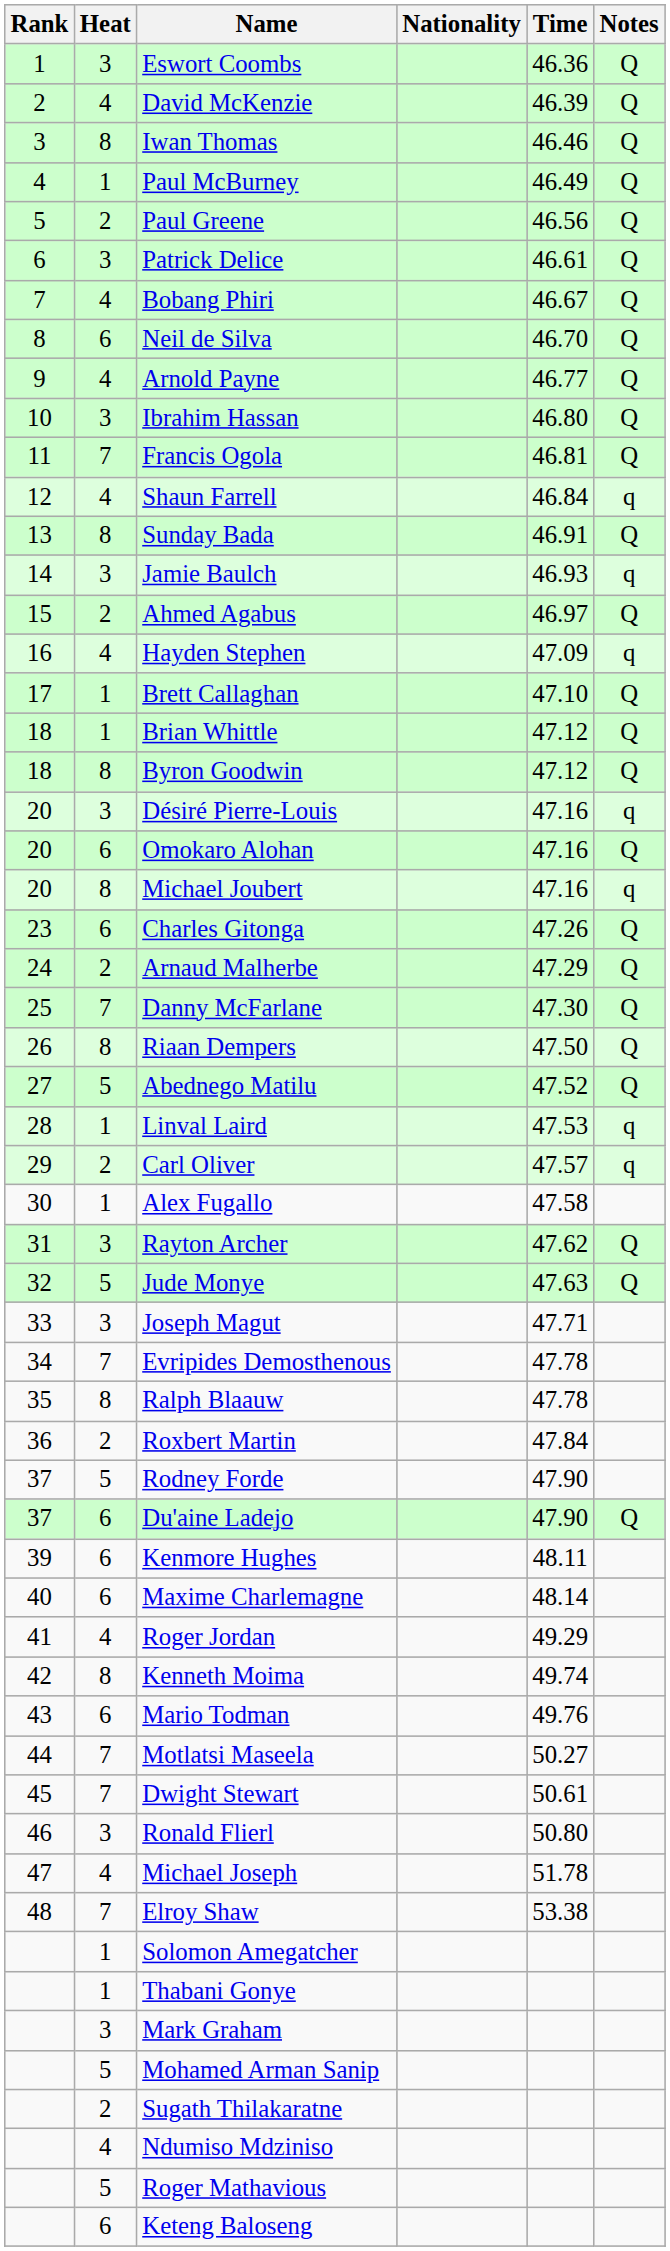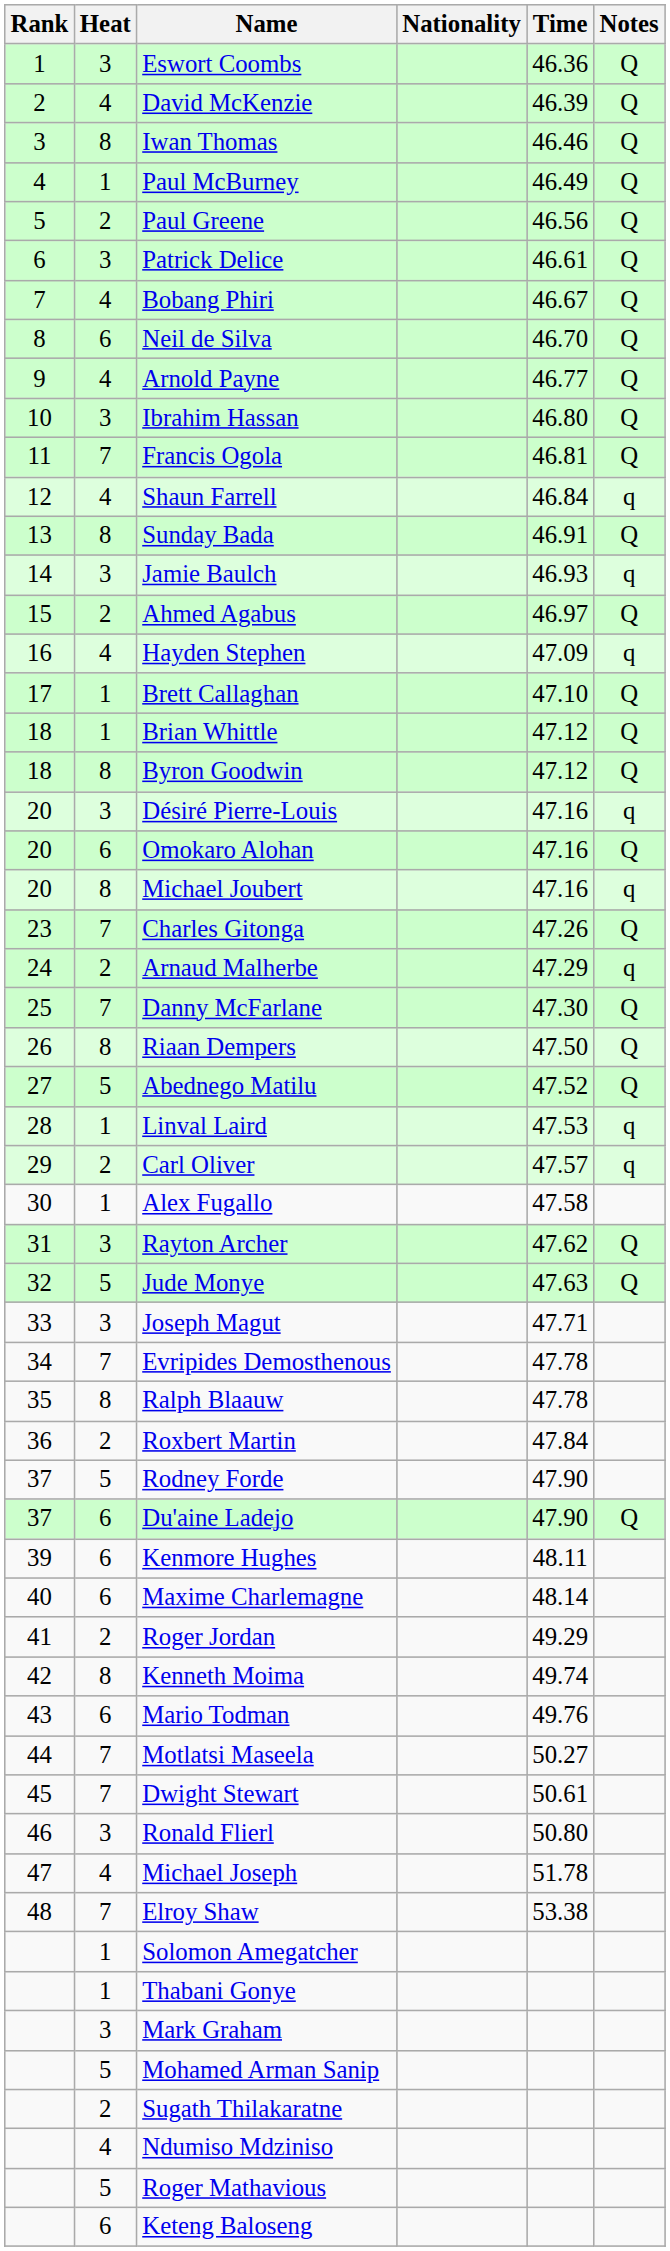Charles Gitonga | Heat: 6 -> 7
Arnaud Malherbe | Notes: Q -> q
Roger Jordan | Heat: 4 -> 2
